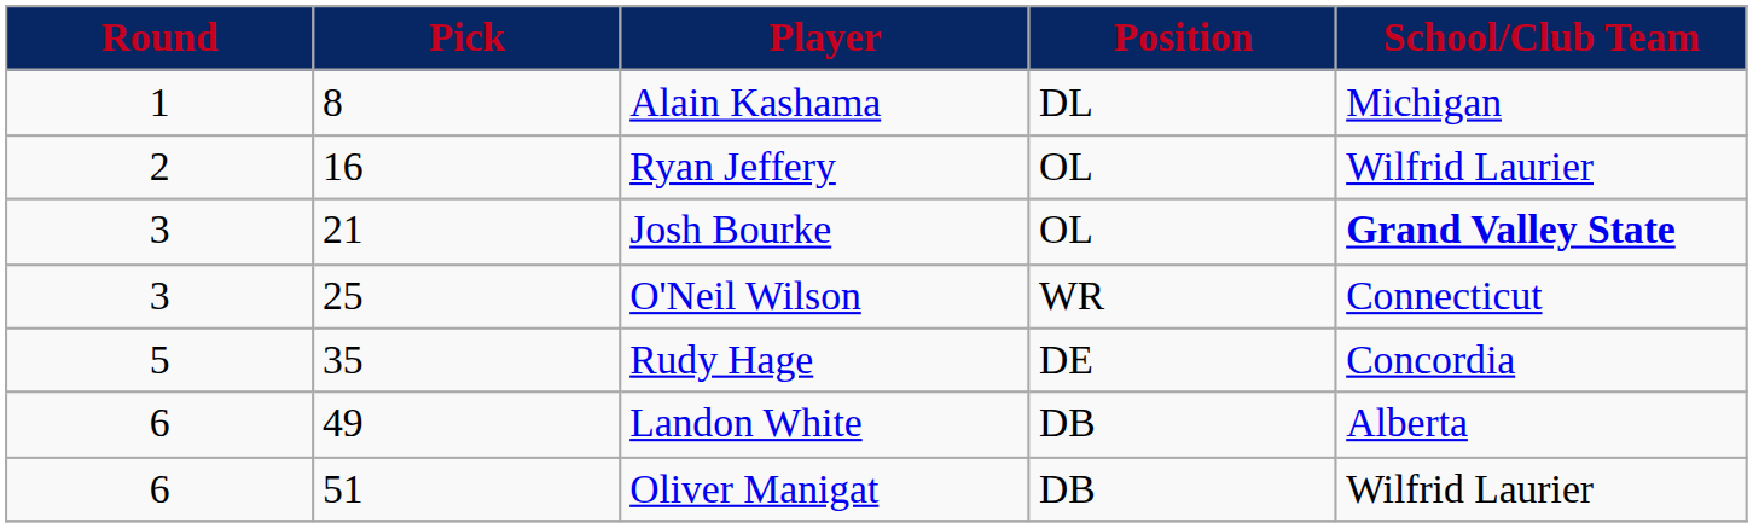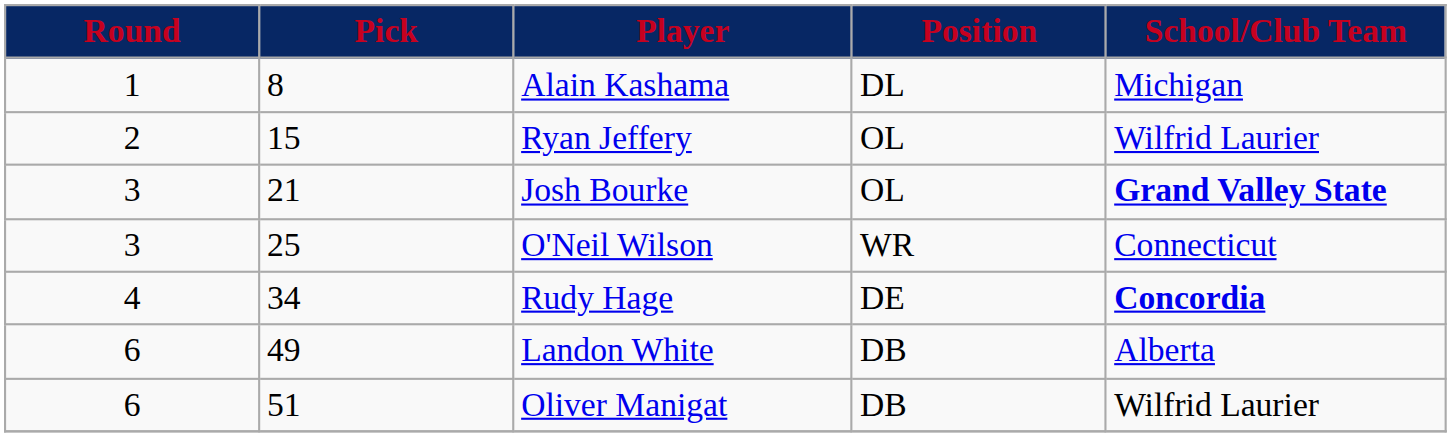Ryan Jeffery | Pick: 16 -> 15
Rudy Hage | Round: 5 -> 4
Rudy Hage | Pick: 35 -> 34
Rudy Hage | School/Club Team: normal -> bold
